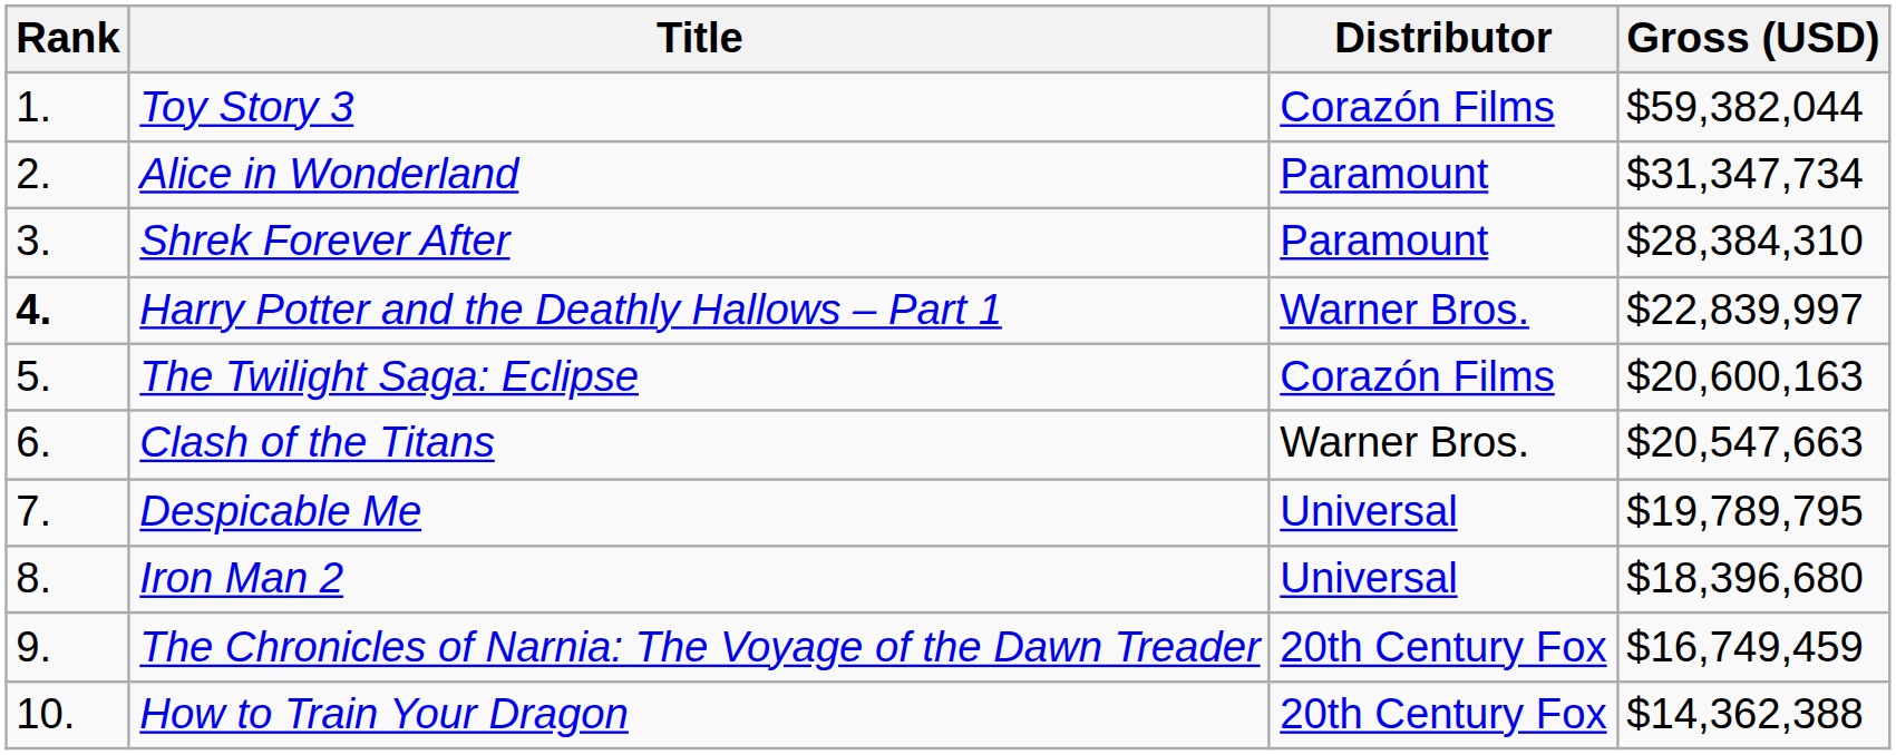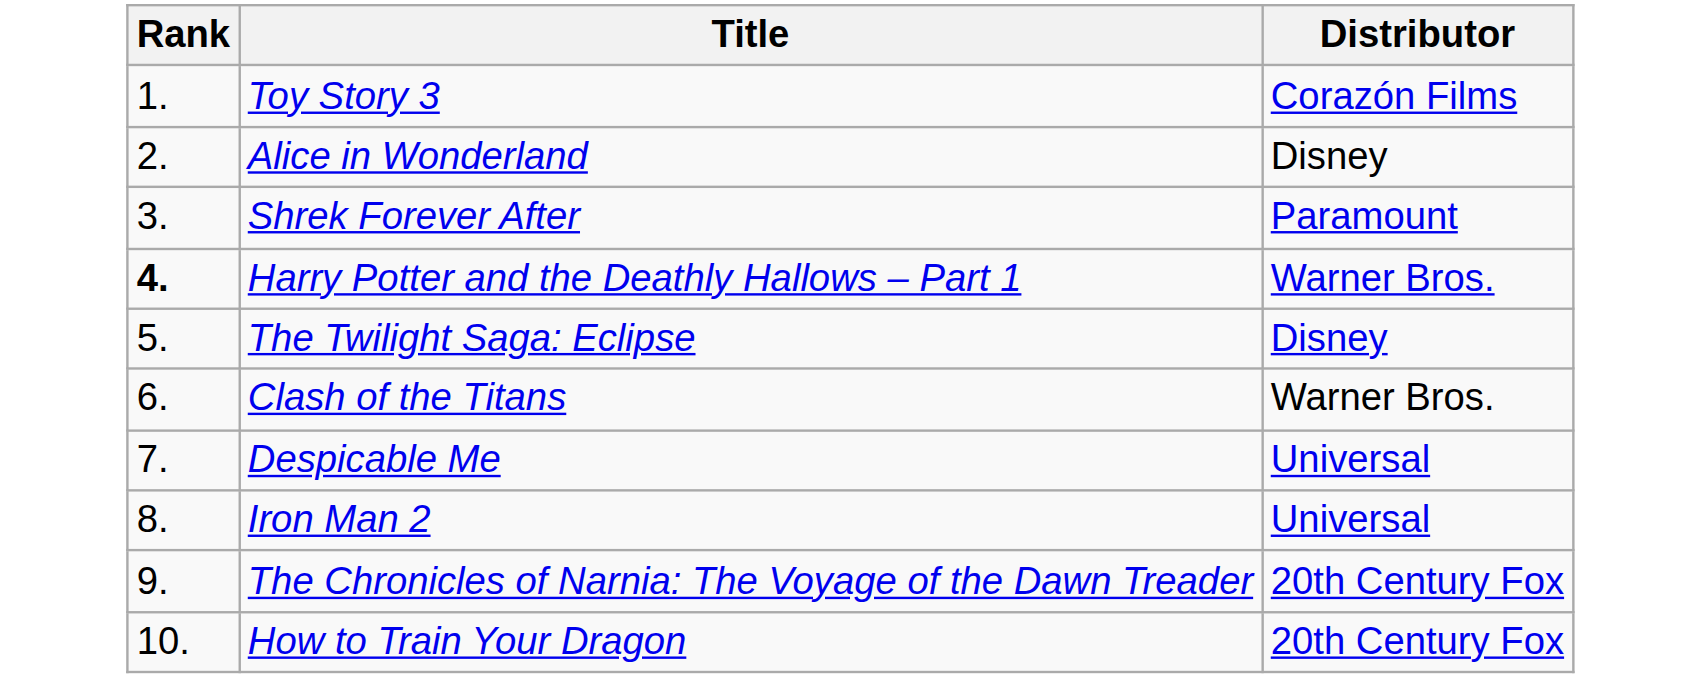- column: Gross (USD) | $59,382,044 | $31,347,734 | $28,384,310 | $22,839,997 | $20,600,163 | $20,547,663 | $19,789,795 | $18,396,680 | $16,749,459 | $14,362,388
Alice in Wonderland | Distributor: Paramount -> Disney
The Twilight Saga: Eclipse | Distributor: Corazón Films -> Disney
